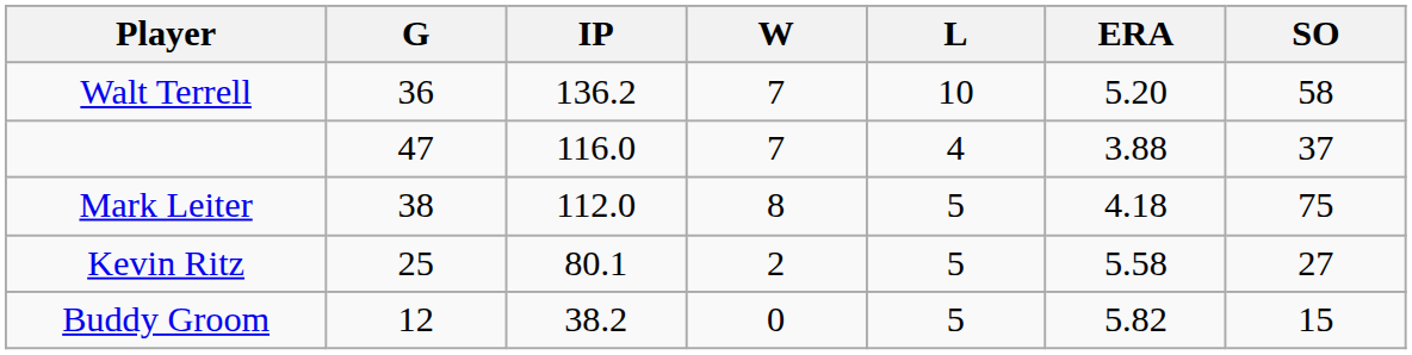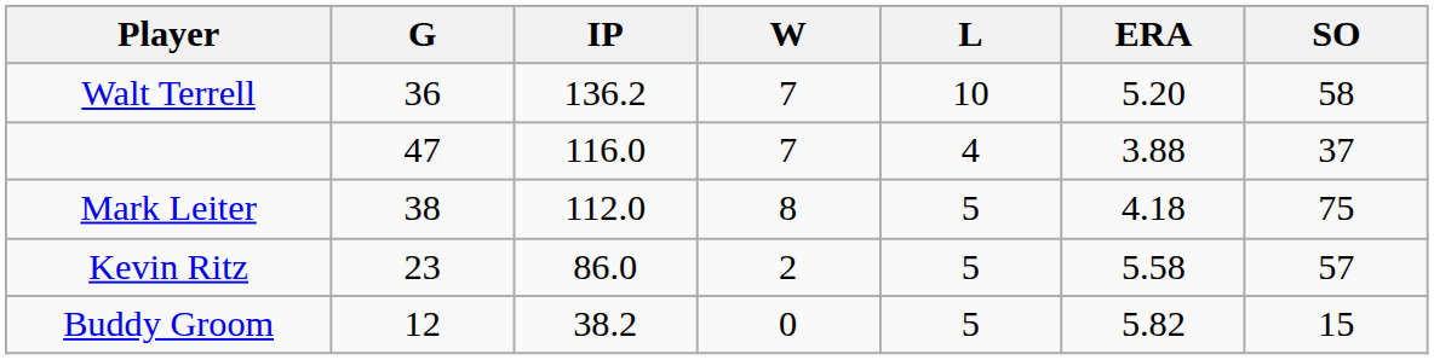Kevin Ritz | G: 25 -> 23
Kevin Ritz | IP: 80.1 -> 86.0
Kevin Ritz | SO: 27 -> 57
